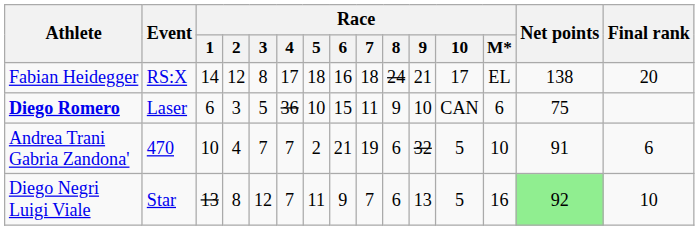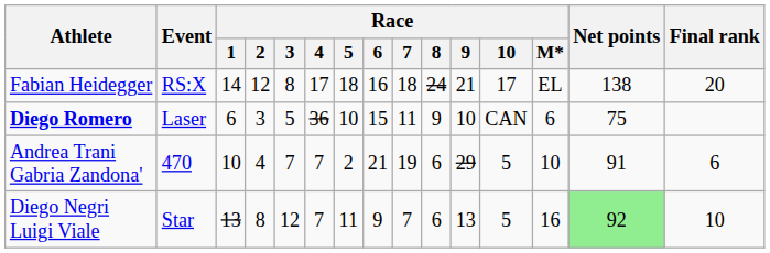Andrea Trani Gabria Zandona' | Race / 9: 32 -> 29
